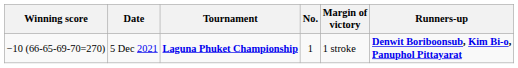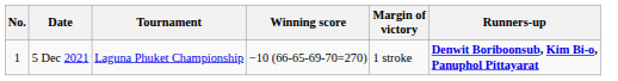columns swapped: No. <-> Winning score
5 Dec 2021 | Tournament: bold -> normal
